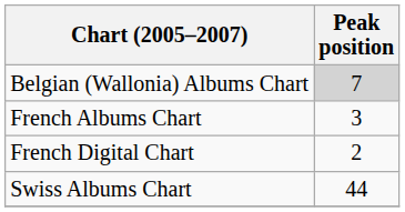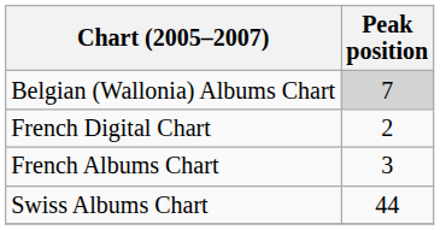rows swapped: French Digital Chart <-> French Albums Chart
